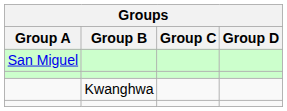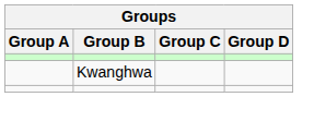- row: San Miguel
